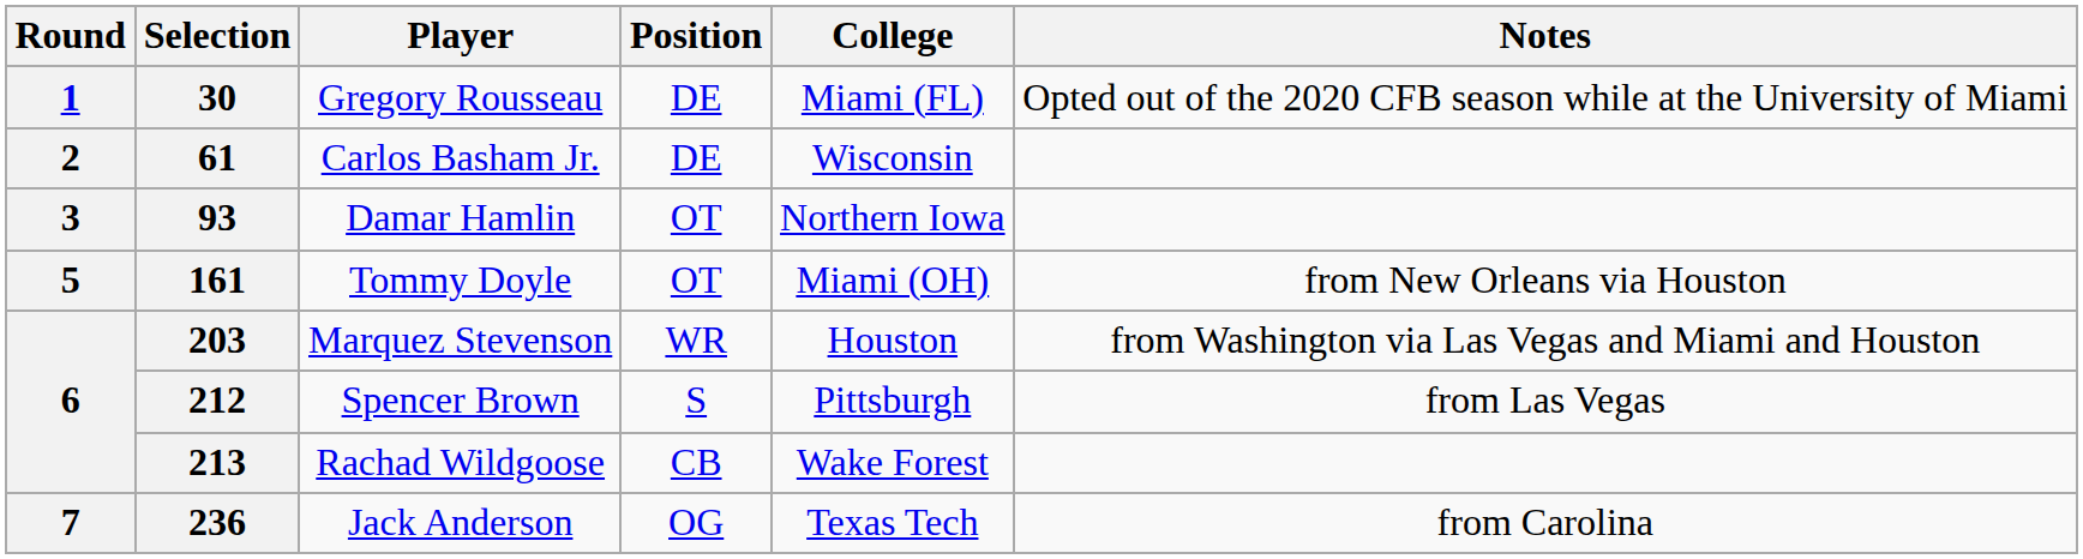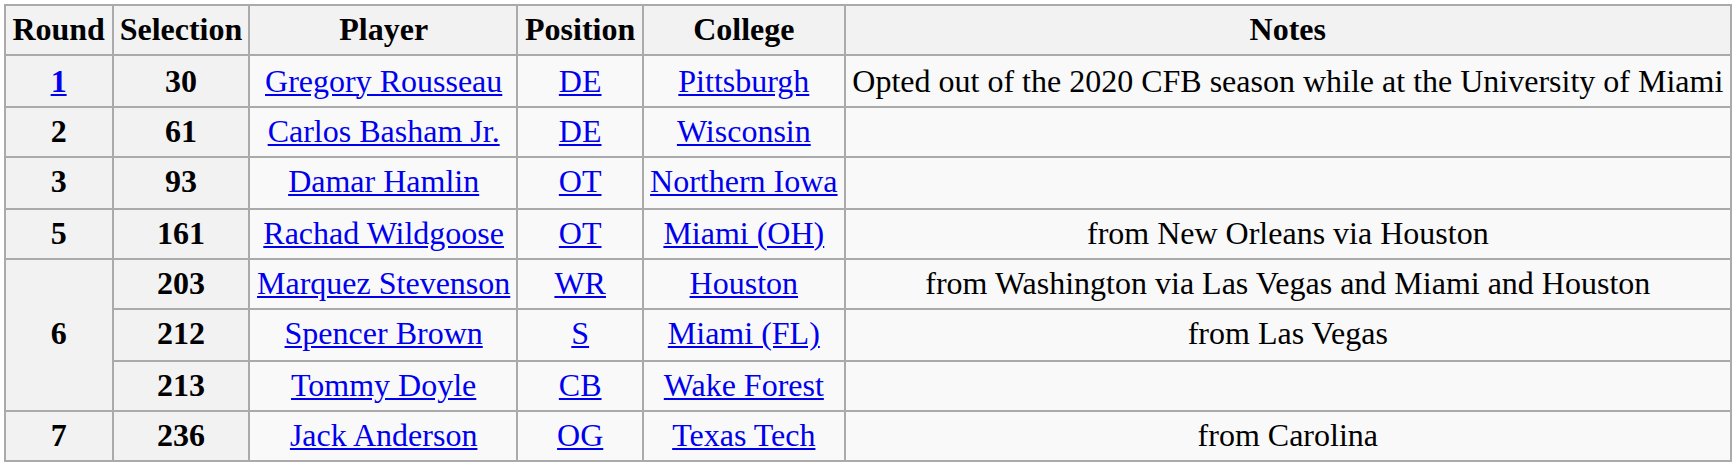30 | College: Miami (FL) -> Pittsburgh
161 | Player: Tommy Doyle -> Rachad Wildgoose
212 | College: Pittsburgh -> Miami (FL)
213 | Player: Rachad Wildgoose -> Tommy Doyle
